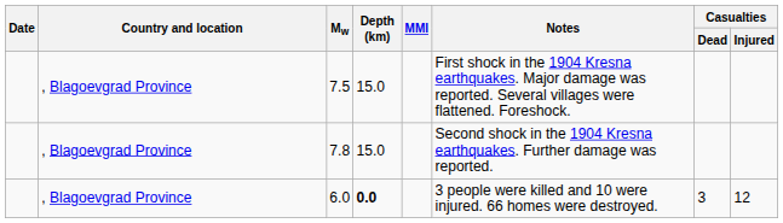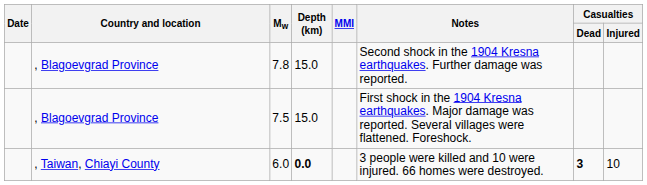rows swapped: 7.5 <-> 7.8
6.0 | Country and location: , Blagoevgrad Province -> , Taiwan, Chiayi County
6.0 | Casualties / Dead: normal -> bold
6.0 | Casualties / Injured: 12 -> 10
